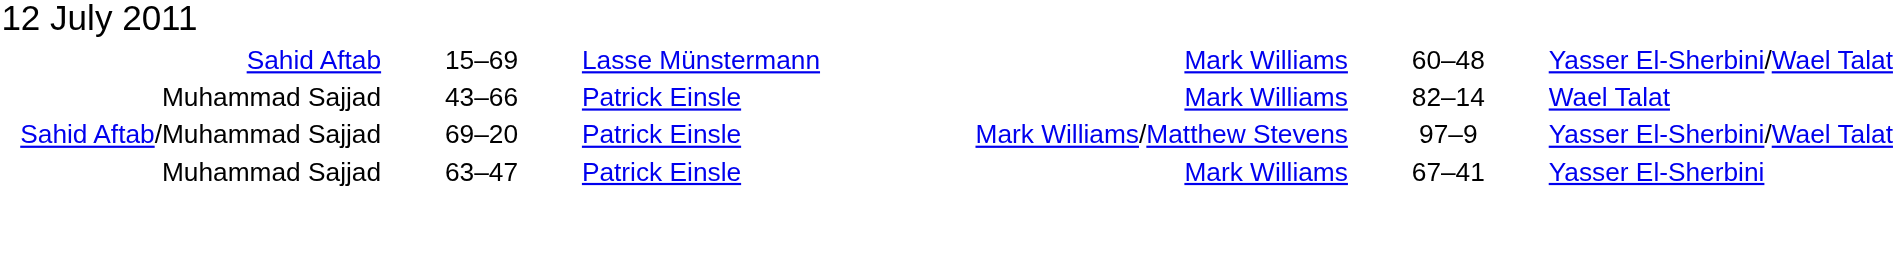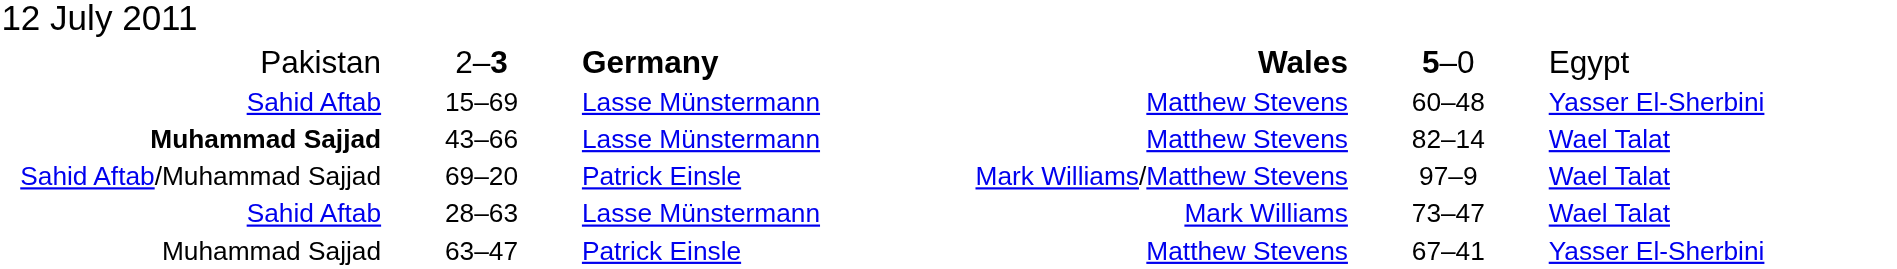+ row: Pakistan | 2–3 | Germany | Wales | 5–0 | Egypt
15–69 | column 4: Mark Williams -> Matthew Stevens
15–69 | column 6: Yasser El-Sherbini/Wael Talat -> Yasser El-Sherbini
43–66 | column 1: normal -> bold
43–66 | column 3: Patrick Einsle -> Lasse Münstermann
43–66 | column 4: Mark Williams -> Matthew Stevens
69–20 | column 6: Yasser El-Sherbini/Wael Talat -> Wael Talat
+ row: Sahid Aftab | 28–63 | Lasse Münstermann | Mark Williams | 73–47 | Wael Talat
63–47 | column 4: Mark Williams -> Matthew Stevens
